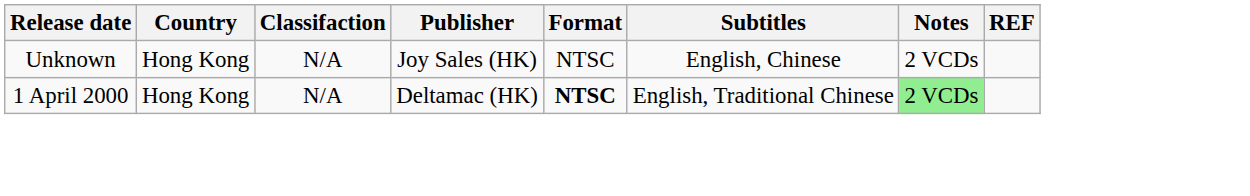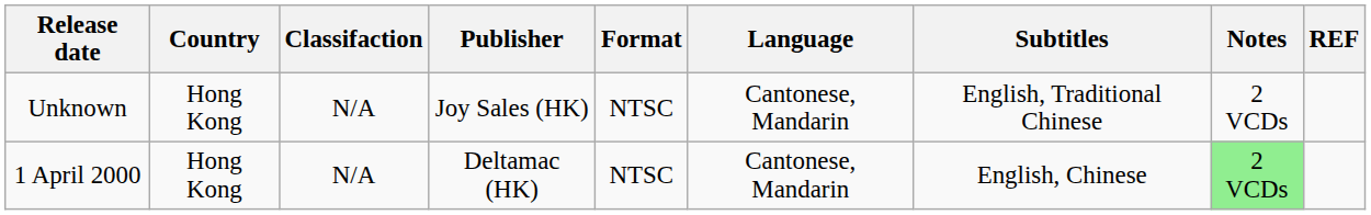+ column: Language | Cantonese, Mandarin | Cantonese, Mandarin
Unknown | Subtitles: English, Chinese -> English, Traditional Chinese
1 April 2000 | Format: bold -> normal
1 April 2000 | Subtitles: English, Traditional Chinese -> English, Chinese
